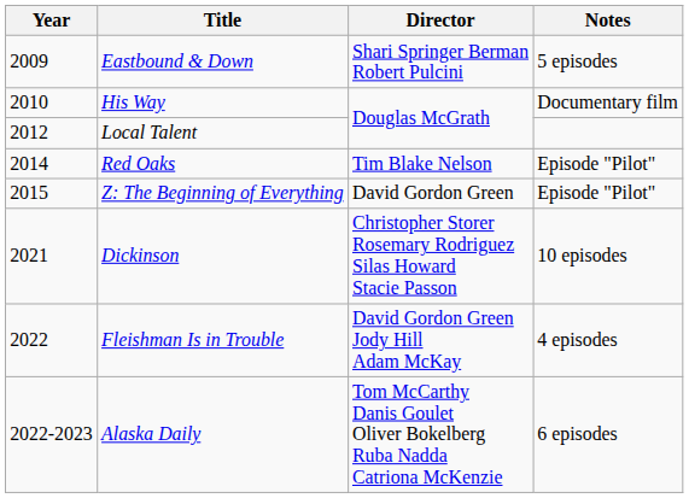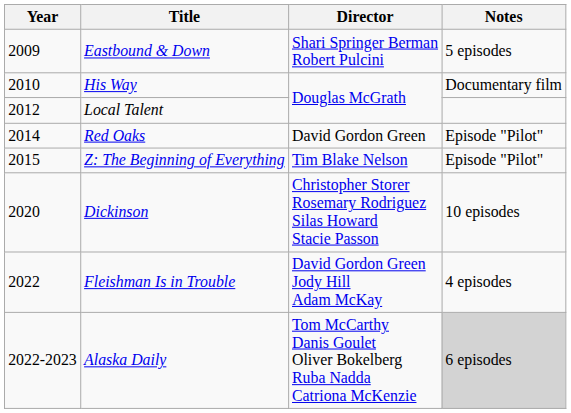Red Oaks | Director: Tim Blake Nelson -> David Gordon Green
Z: The Beginning of Everything | Director: David Gordon Green -> Tim Blake Nelson
Dickinson | Year: 2021 -> 2020
Alaska Daily | Notes: no background -> lightgrey background
